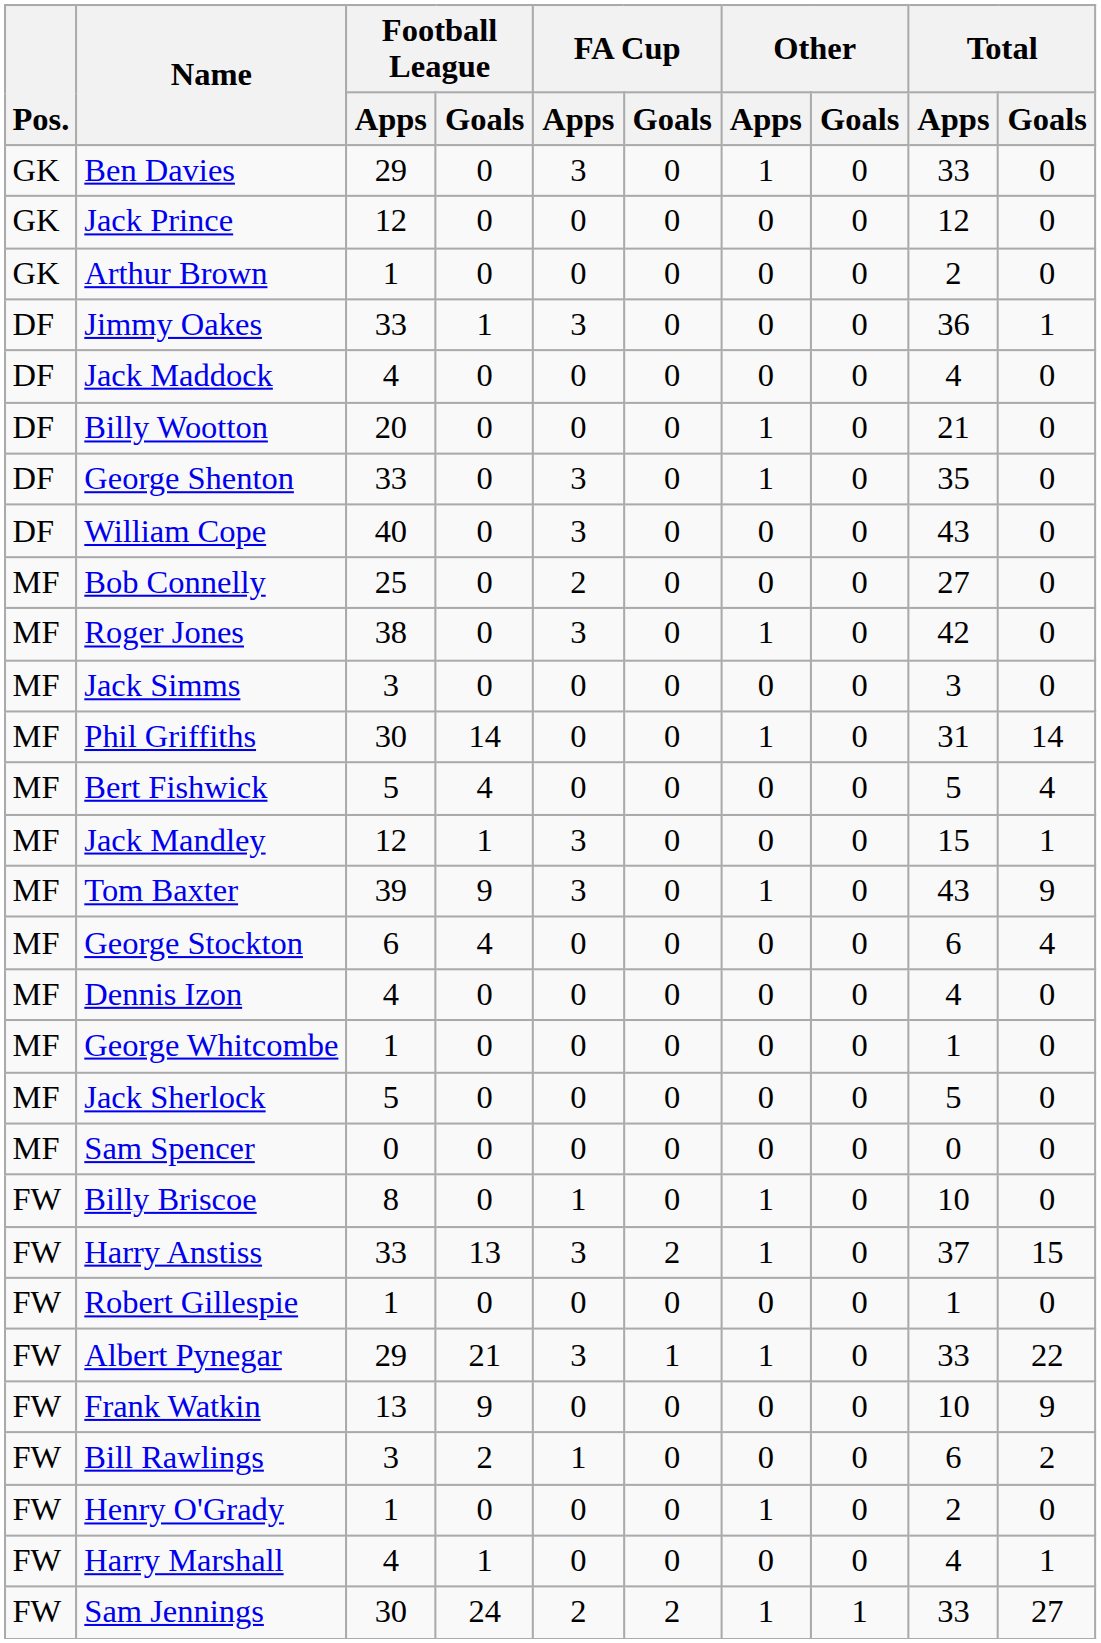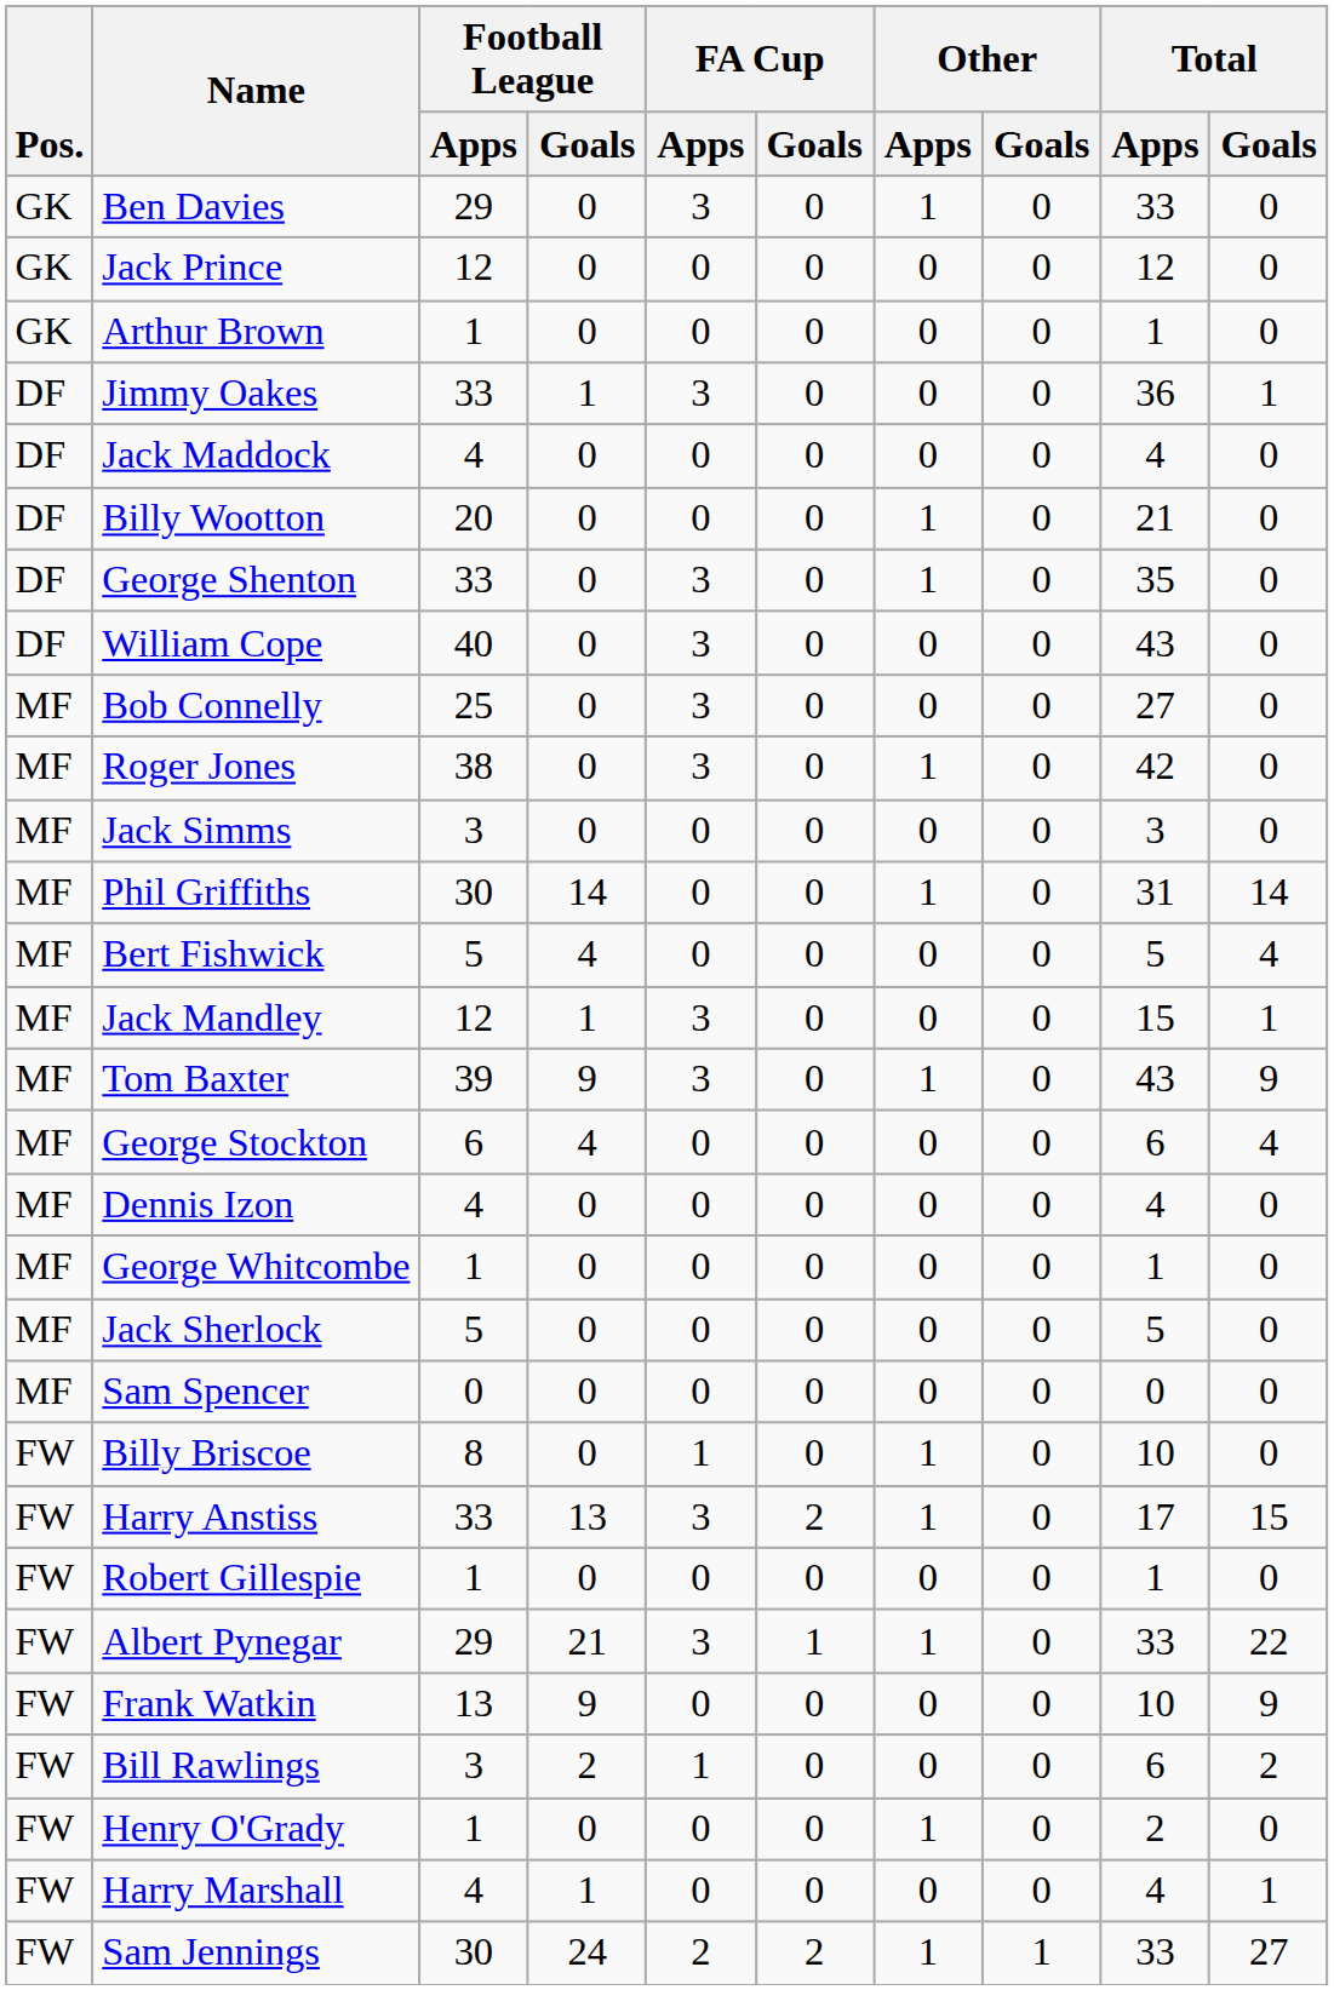Arthur Brown | Total / Apps: 2 -> 1
Bob Connelly | FA Cup / Apps: 2 -> 3
Harry Anstiss | Total / Apps: 37 -> 17
